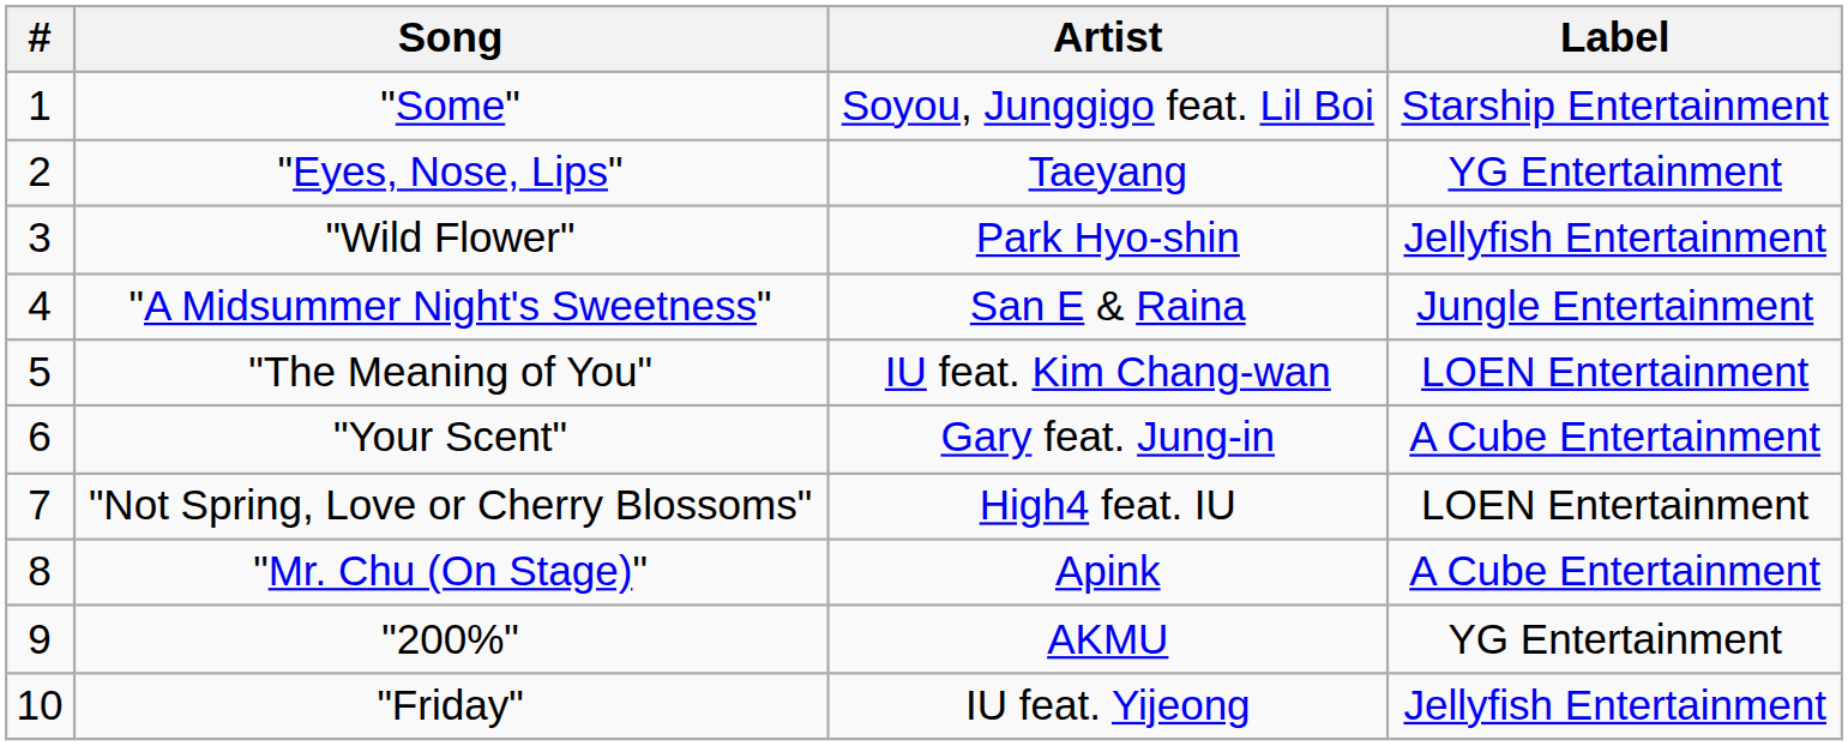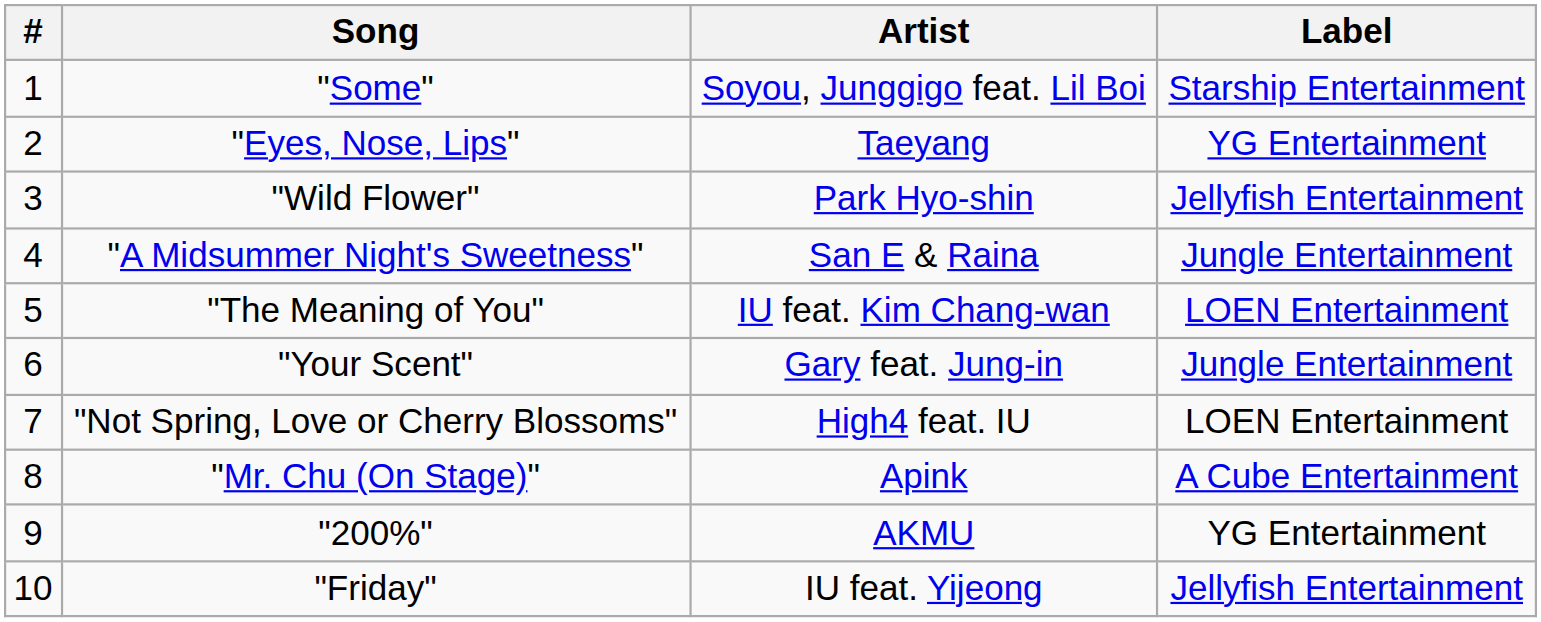"Your Scent" | Label: A Cube Entertainment -> Jungle Entertainment
